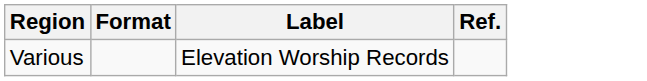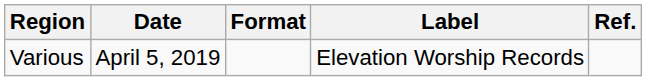+ column: Date | April 5, 2019
